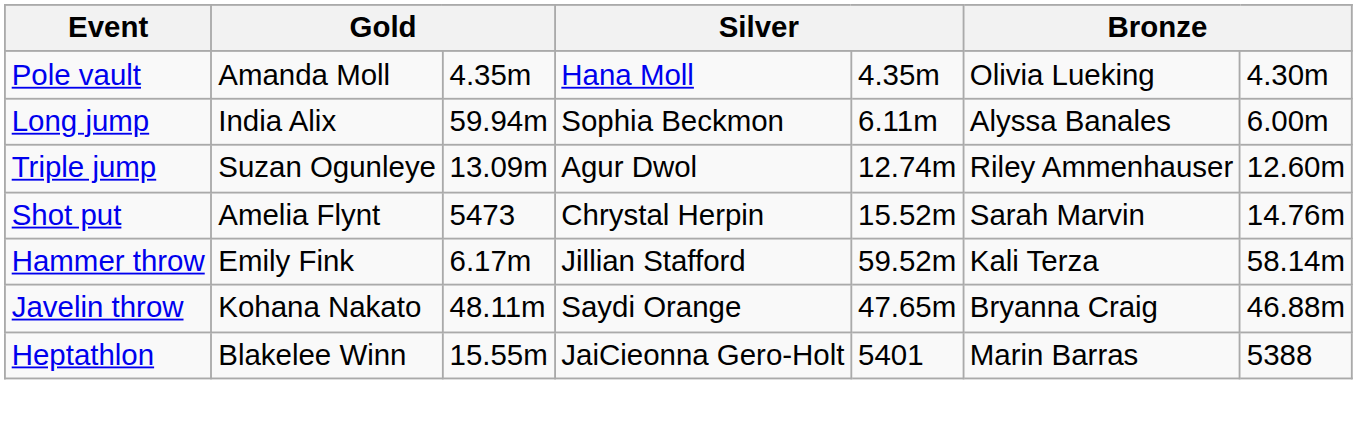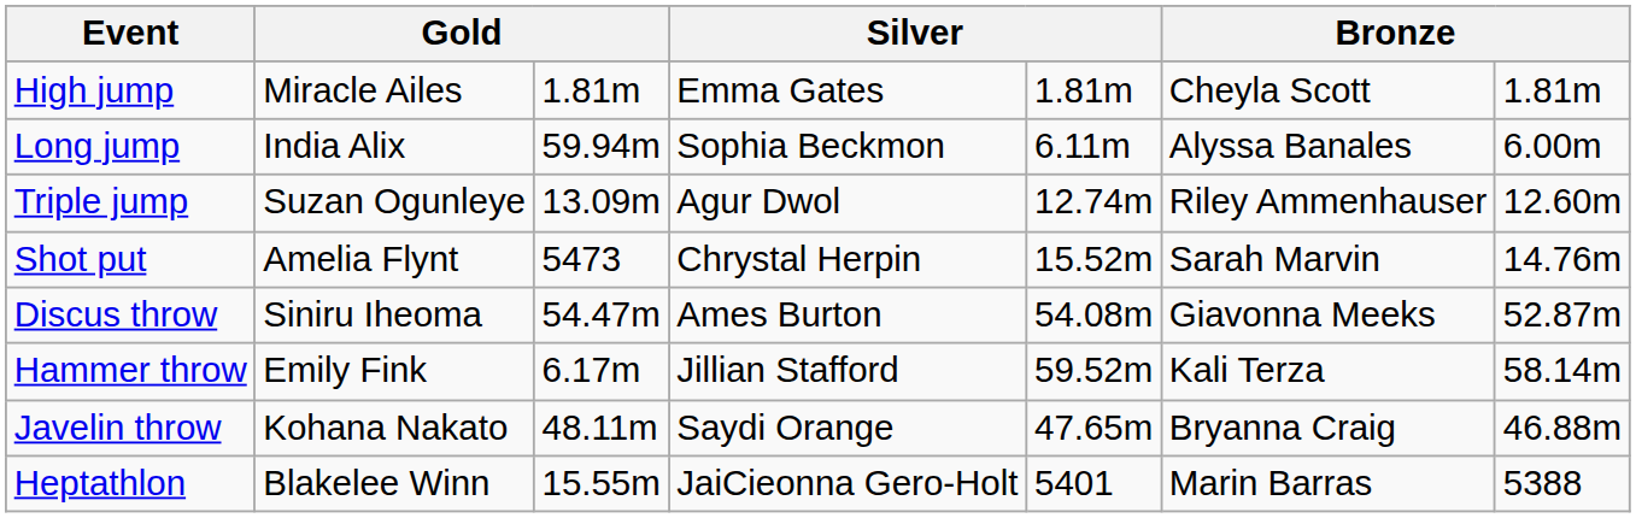+ row: High jump | Miracle Ailes | 1.81m | Emma Gates | 1.81m | Cheyla Scott | 1.81m
- row: Pole vault | Amanda Moll | 4.35m | Hana Moll | 4.35m | Olivia Lueking | 4.30m
+ row: Discus throw | Siniru Iheoma | 54.47m | Ames Burton | 54.08m | Giavonna Meeks | 52.87m
